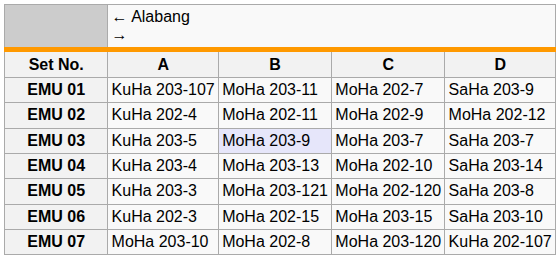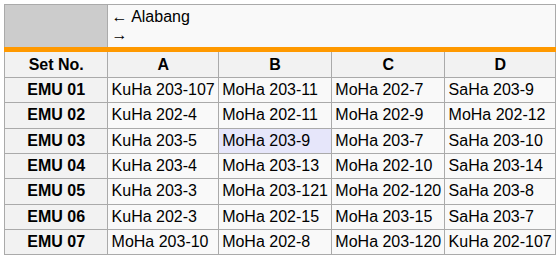EMU 03 | column 5: SaHa 203-7 -> SaHa 203-10
EMU 06 | column 5: SaHa 203-10 -> SaHa 203-7
